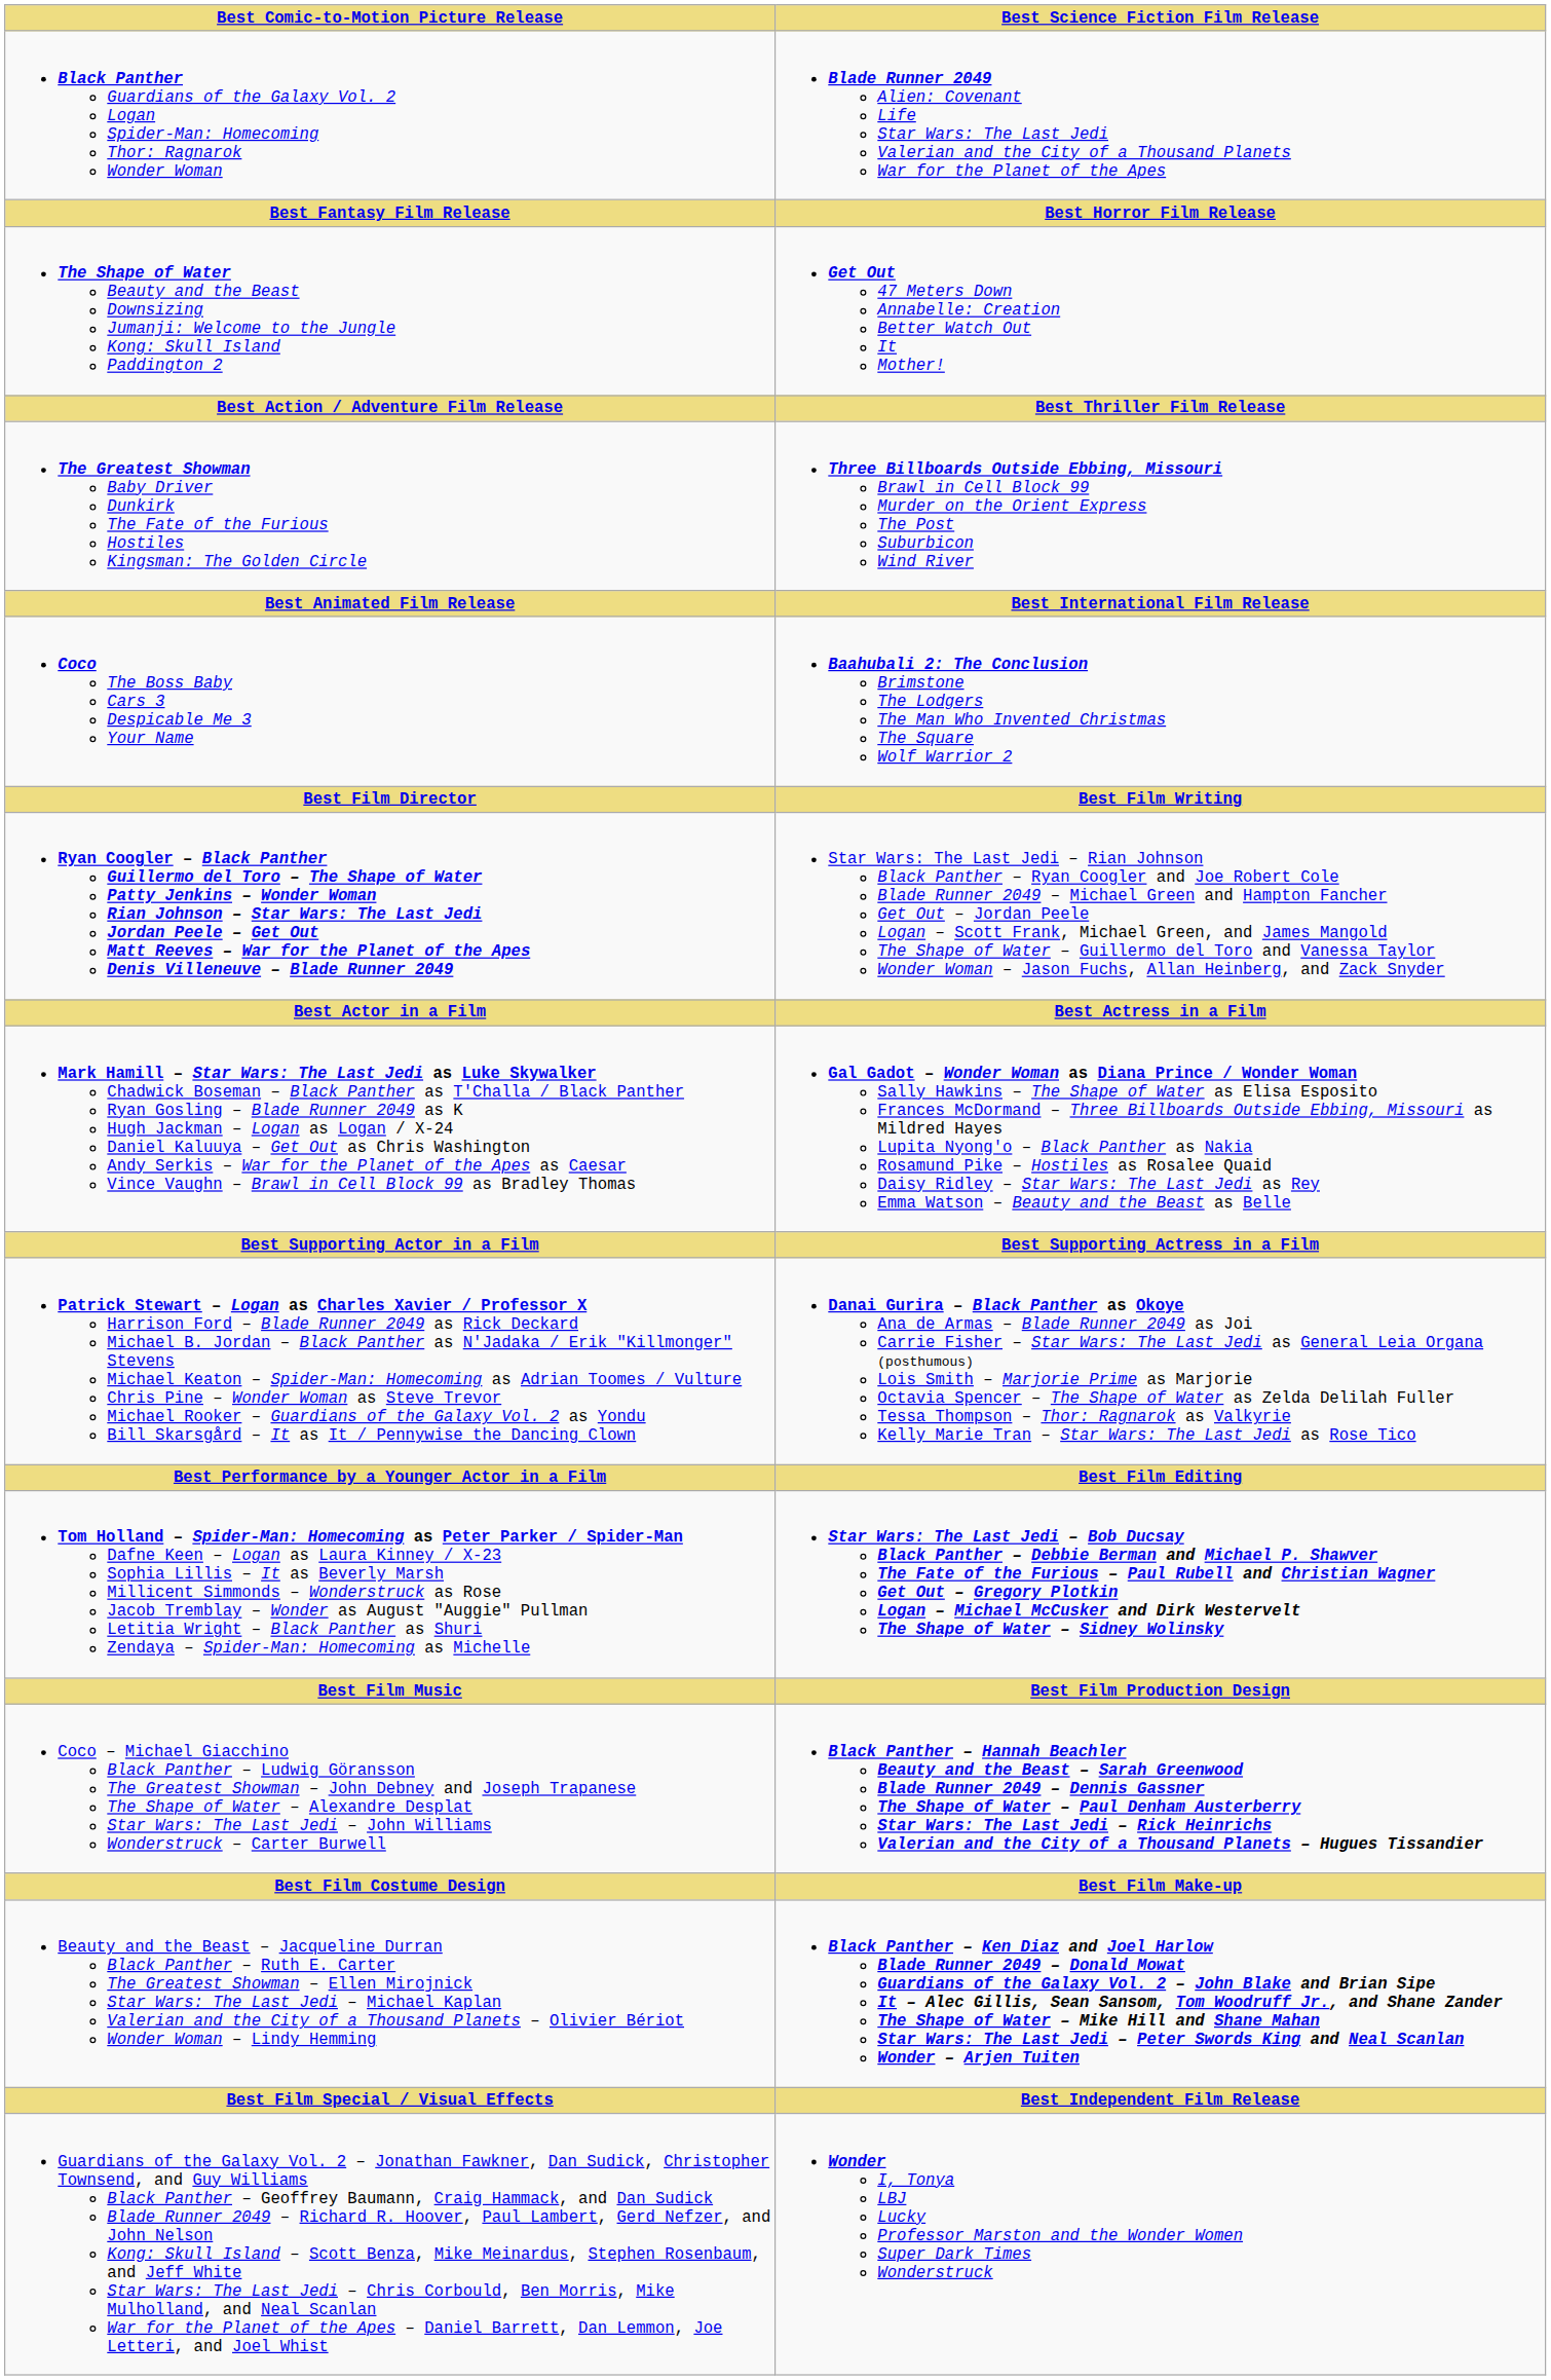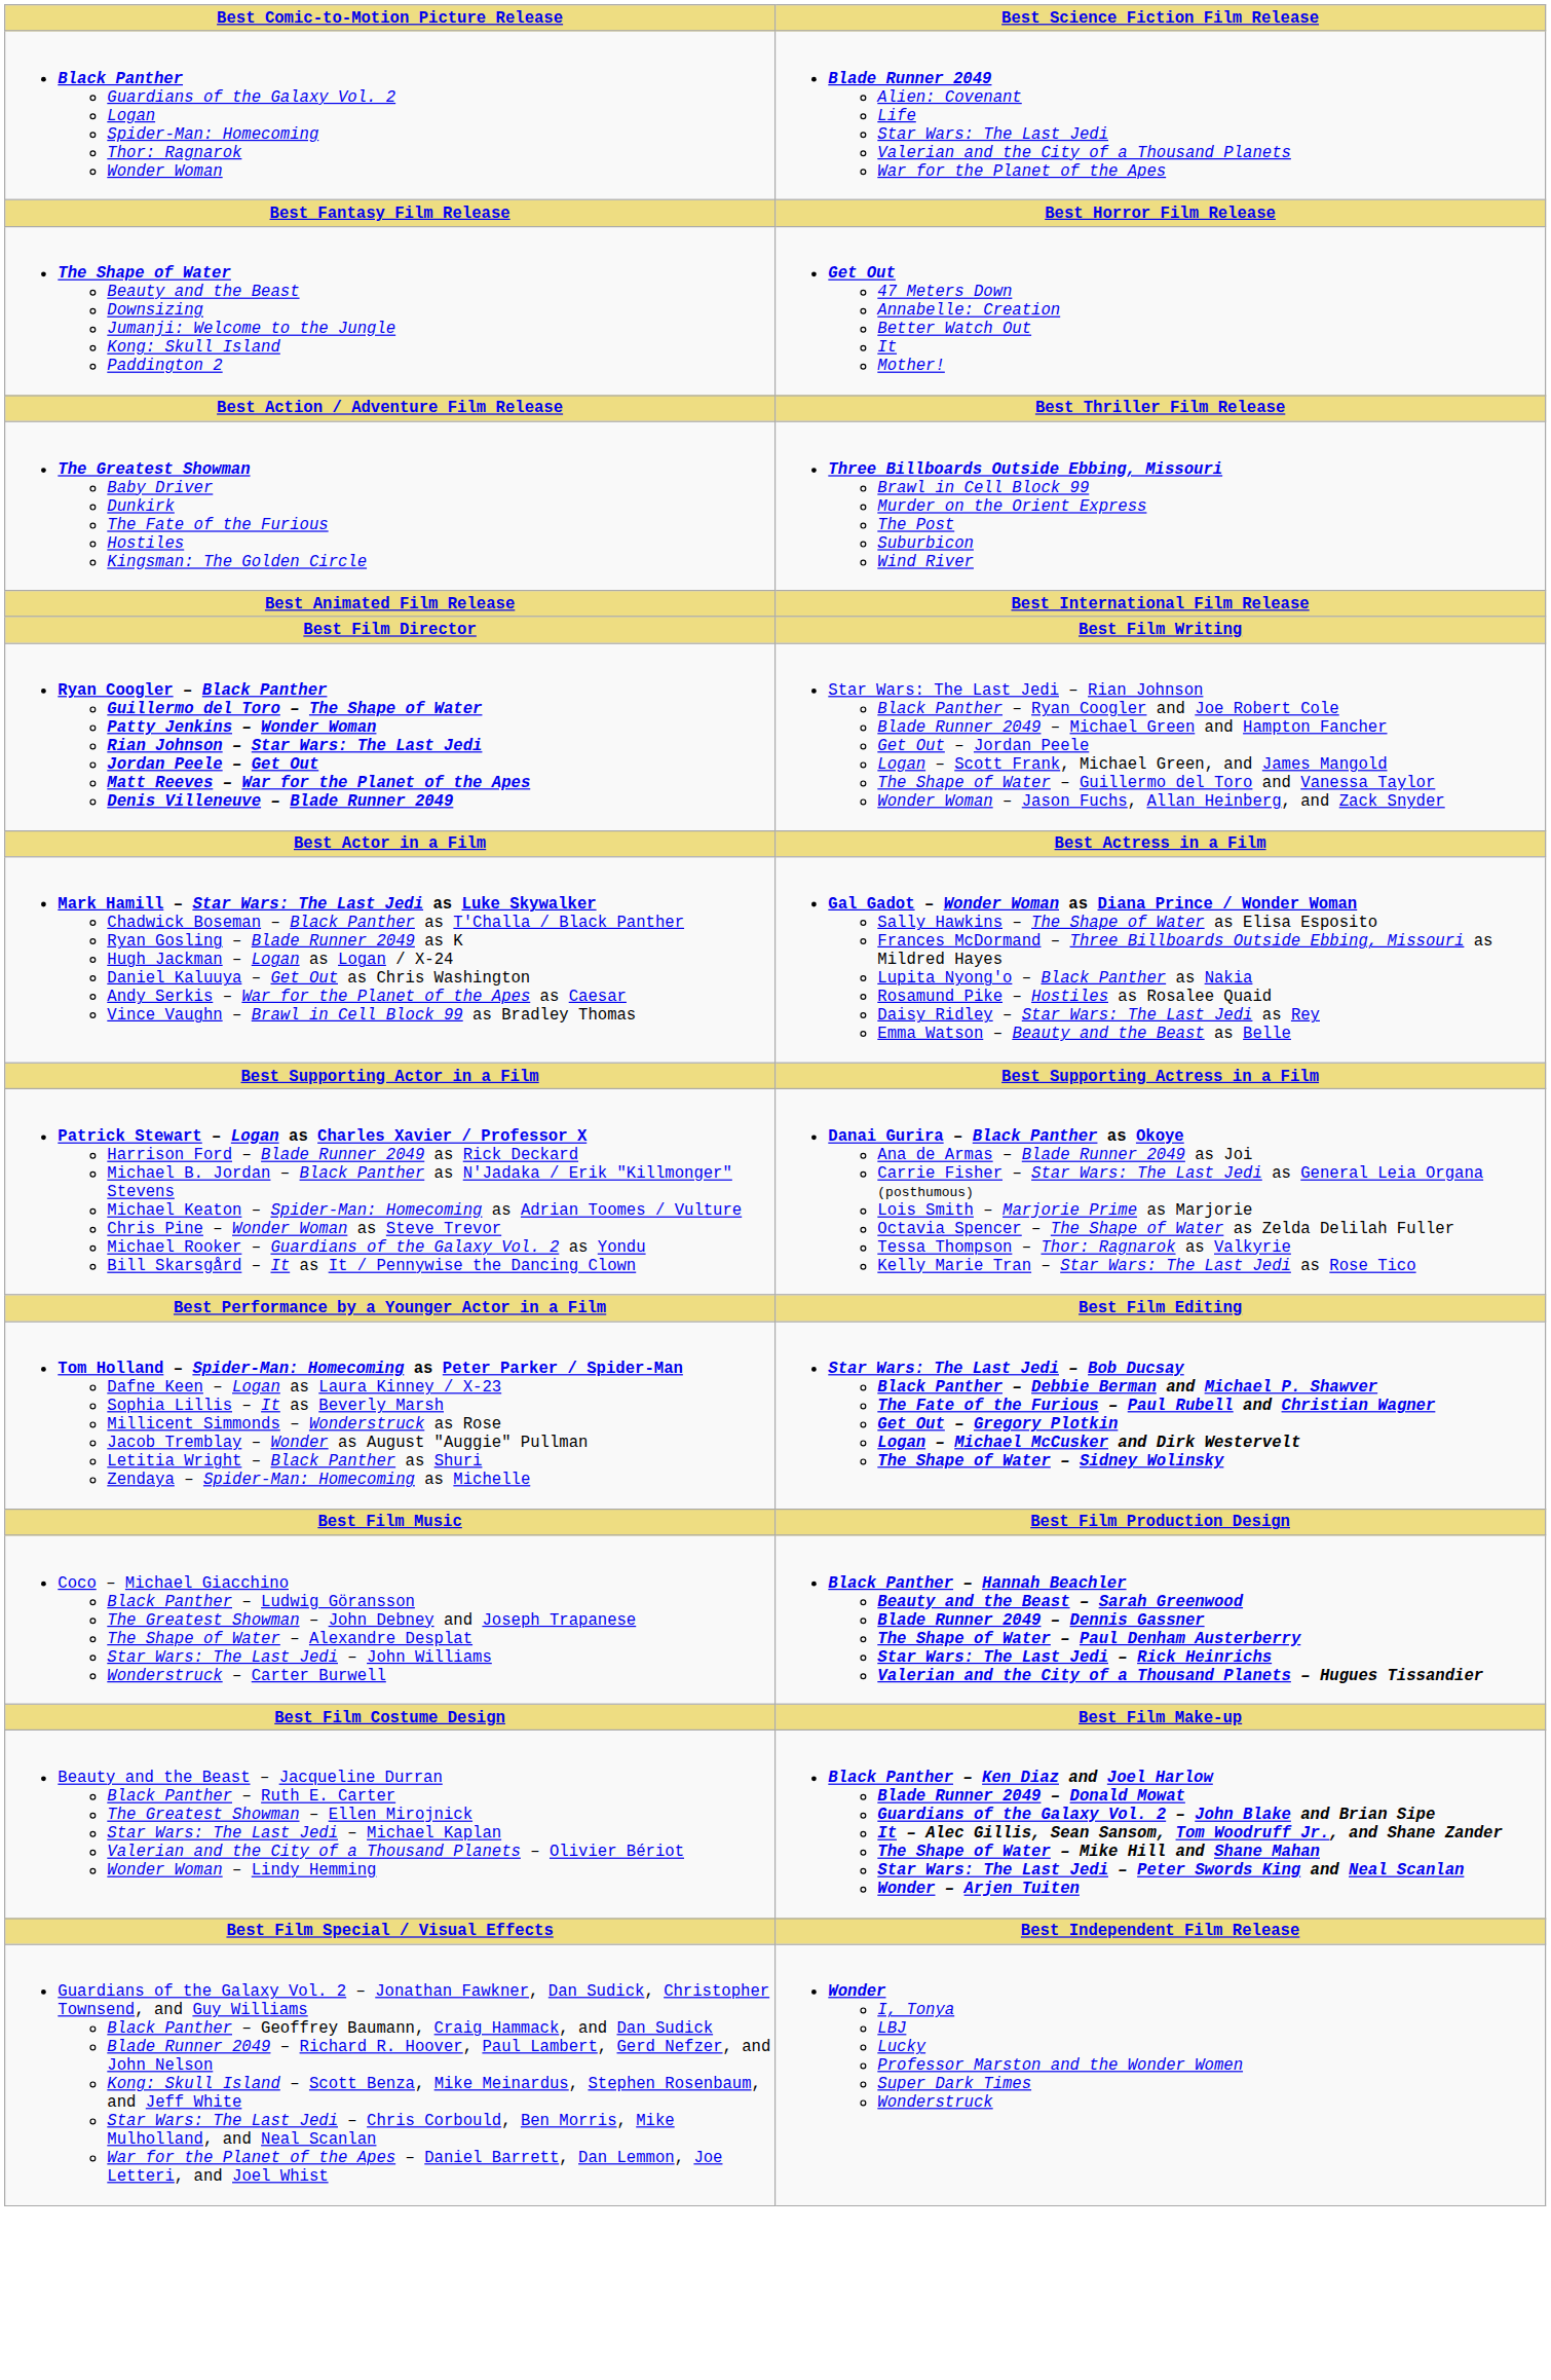- row: Coco The Boss Baby Cars 3 Despicable Me 3 Your Name | Baahubali 2: The Conclusion Brimstone The Lodgers The Man Who Invented Christmas The Square Wolf Warrior 2
